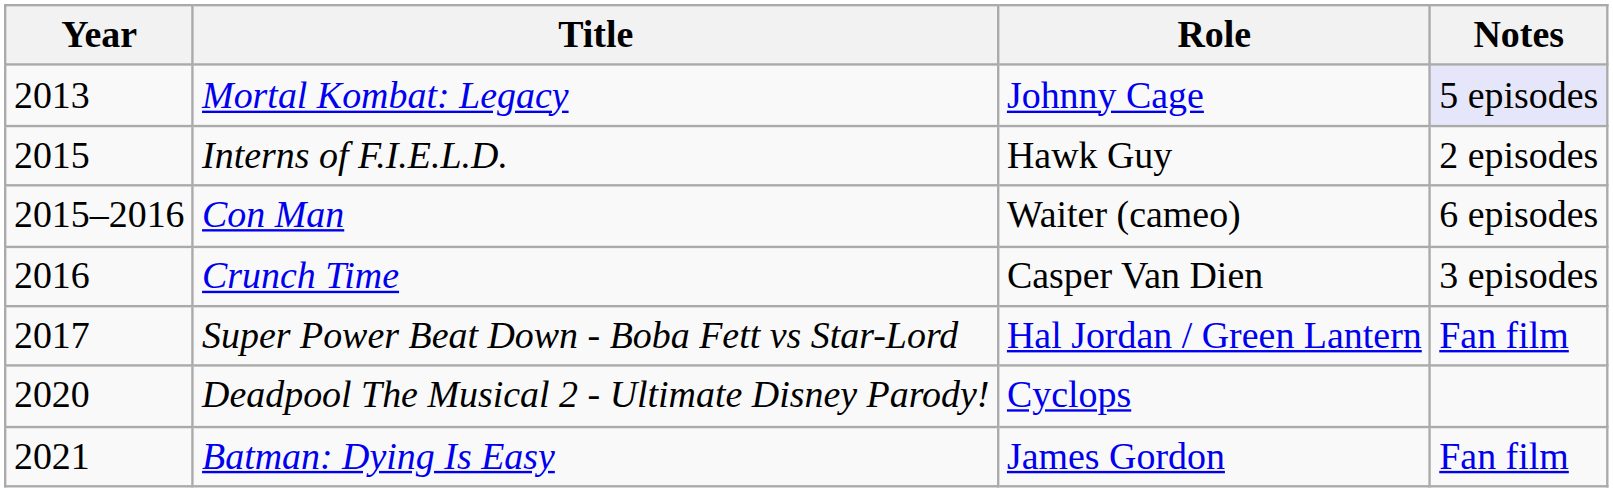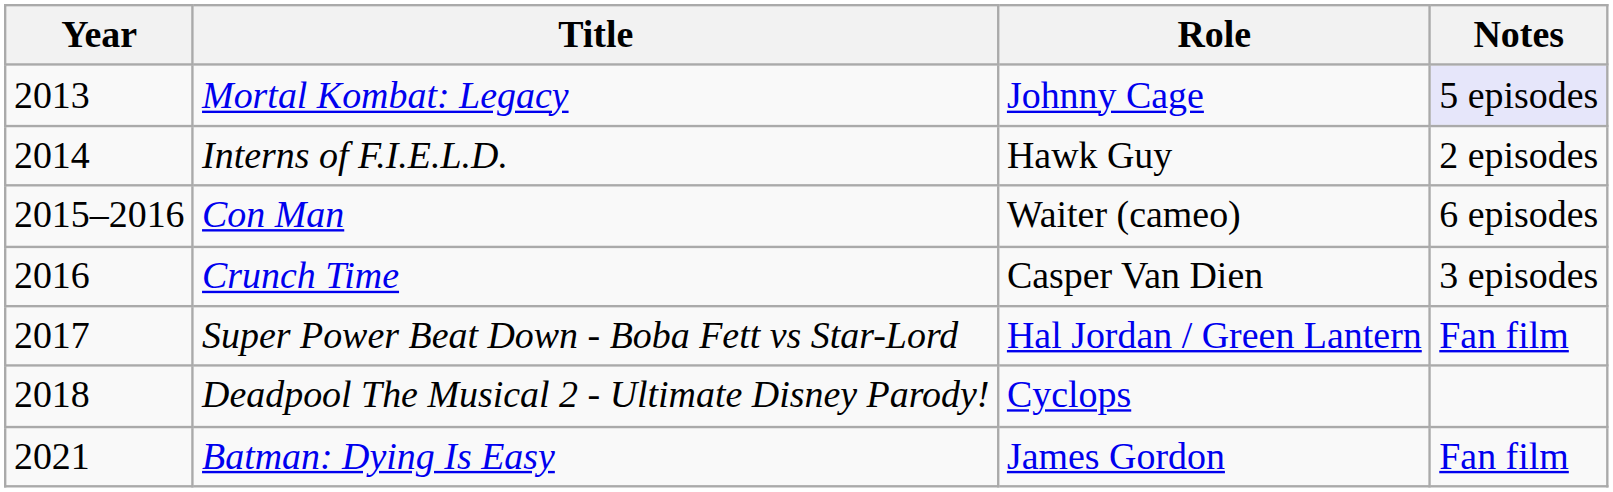Interns of F.I.E.L.D. | Year: 2015 -> 2014
Deadpool The Musical 2 - Ultimate Disney Parody! | Year: 2020 -> 2018
